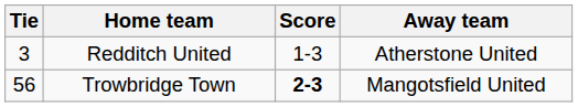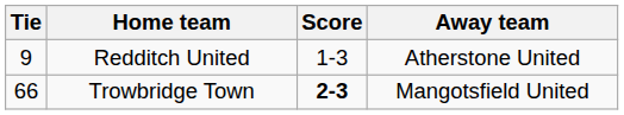Redditch United | Tie: 3 -> 9
Trowbridge Town | Tie: 56 -> 66
